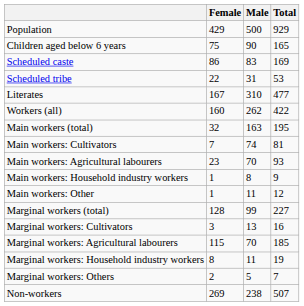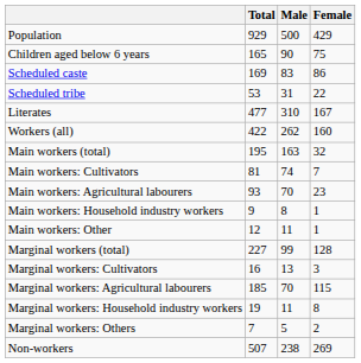columns swapped: Total <-> Female
